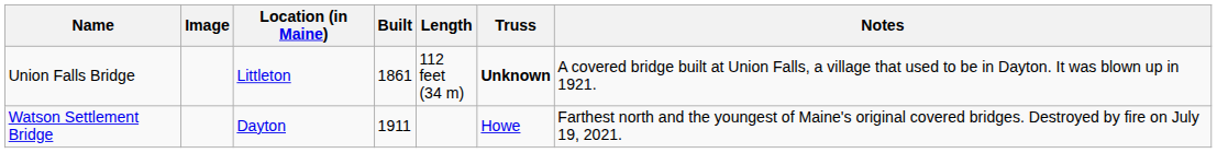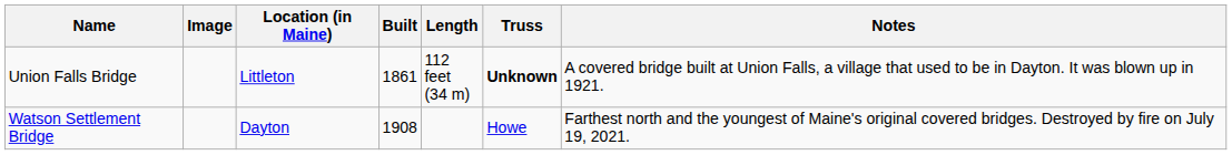Watson Settlement Bridge | Built: 1911 -> 1908
